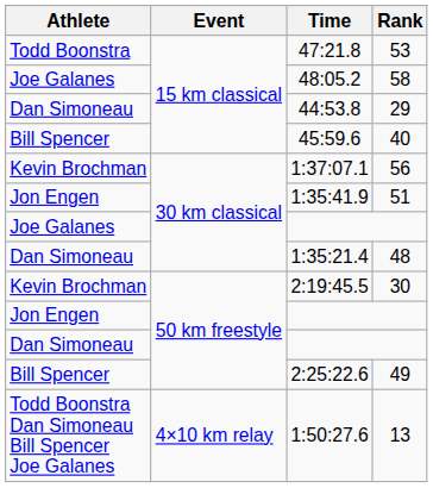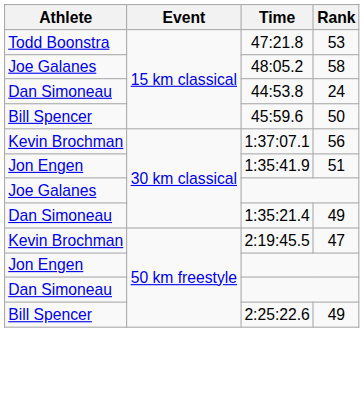44:53.8 | Rank: 29 -> 24
45:59.6 | Rank: 40 -> 50
1:35:21.4 | Rank: 48 -> 49
2:19:45.5 | Rank: 30 -> 47
- row: Todd Boonstra Dan Simoneau Bill Spencer Joe Galanes | 4×10 km relay | 1:50:27.6 | 13
